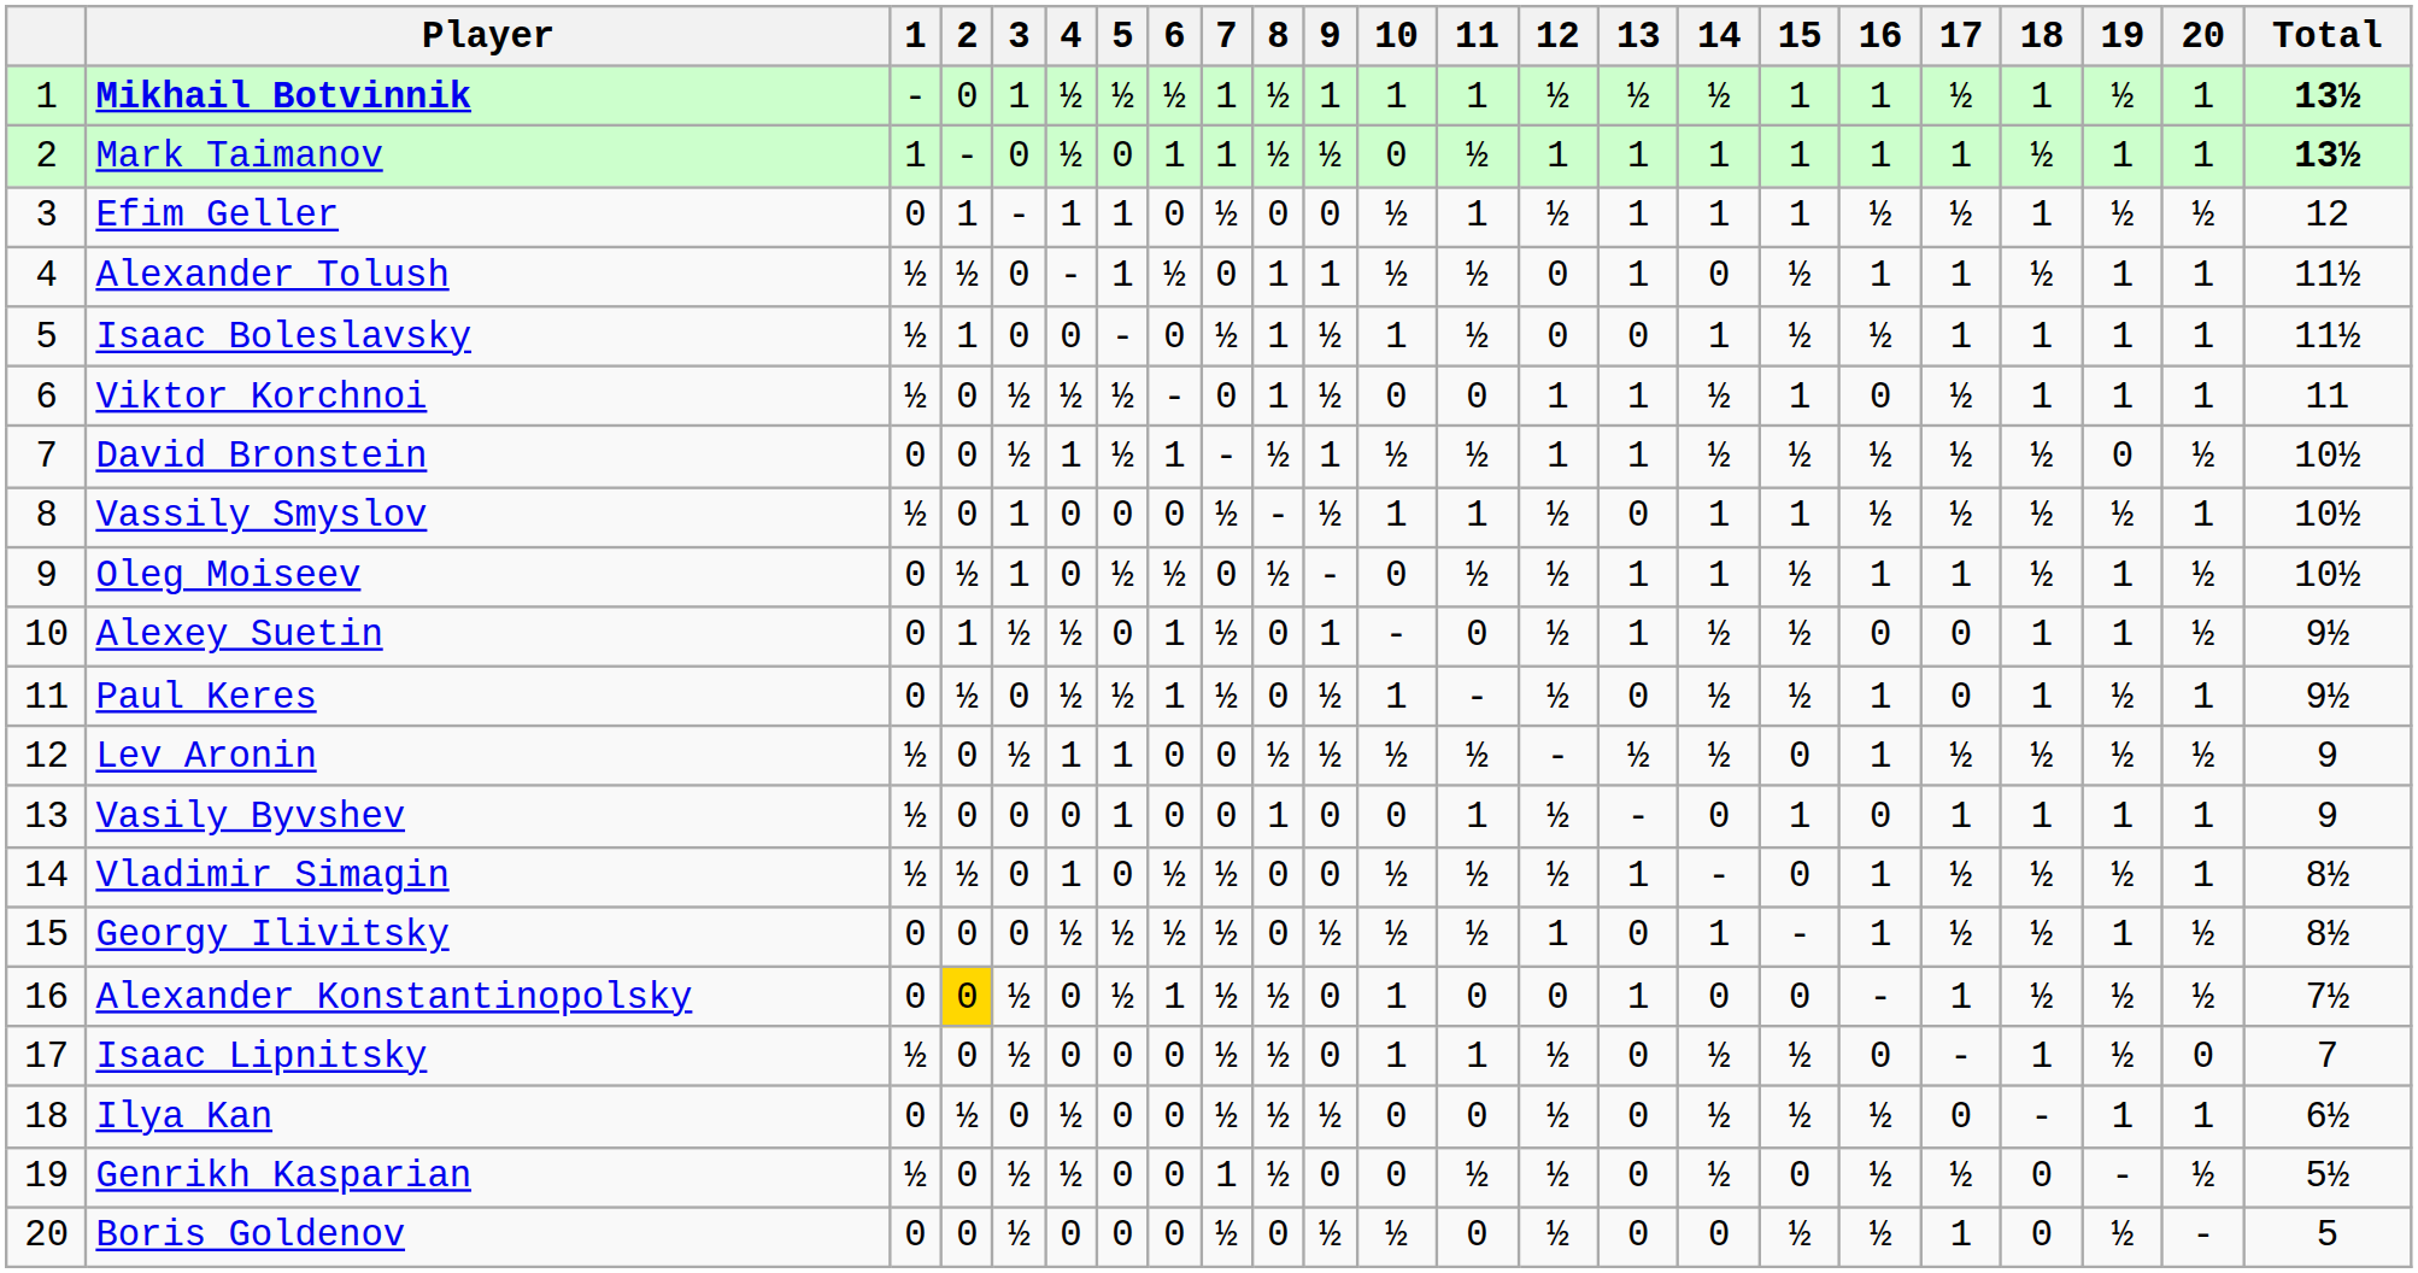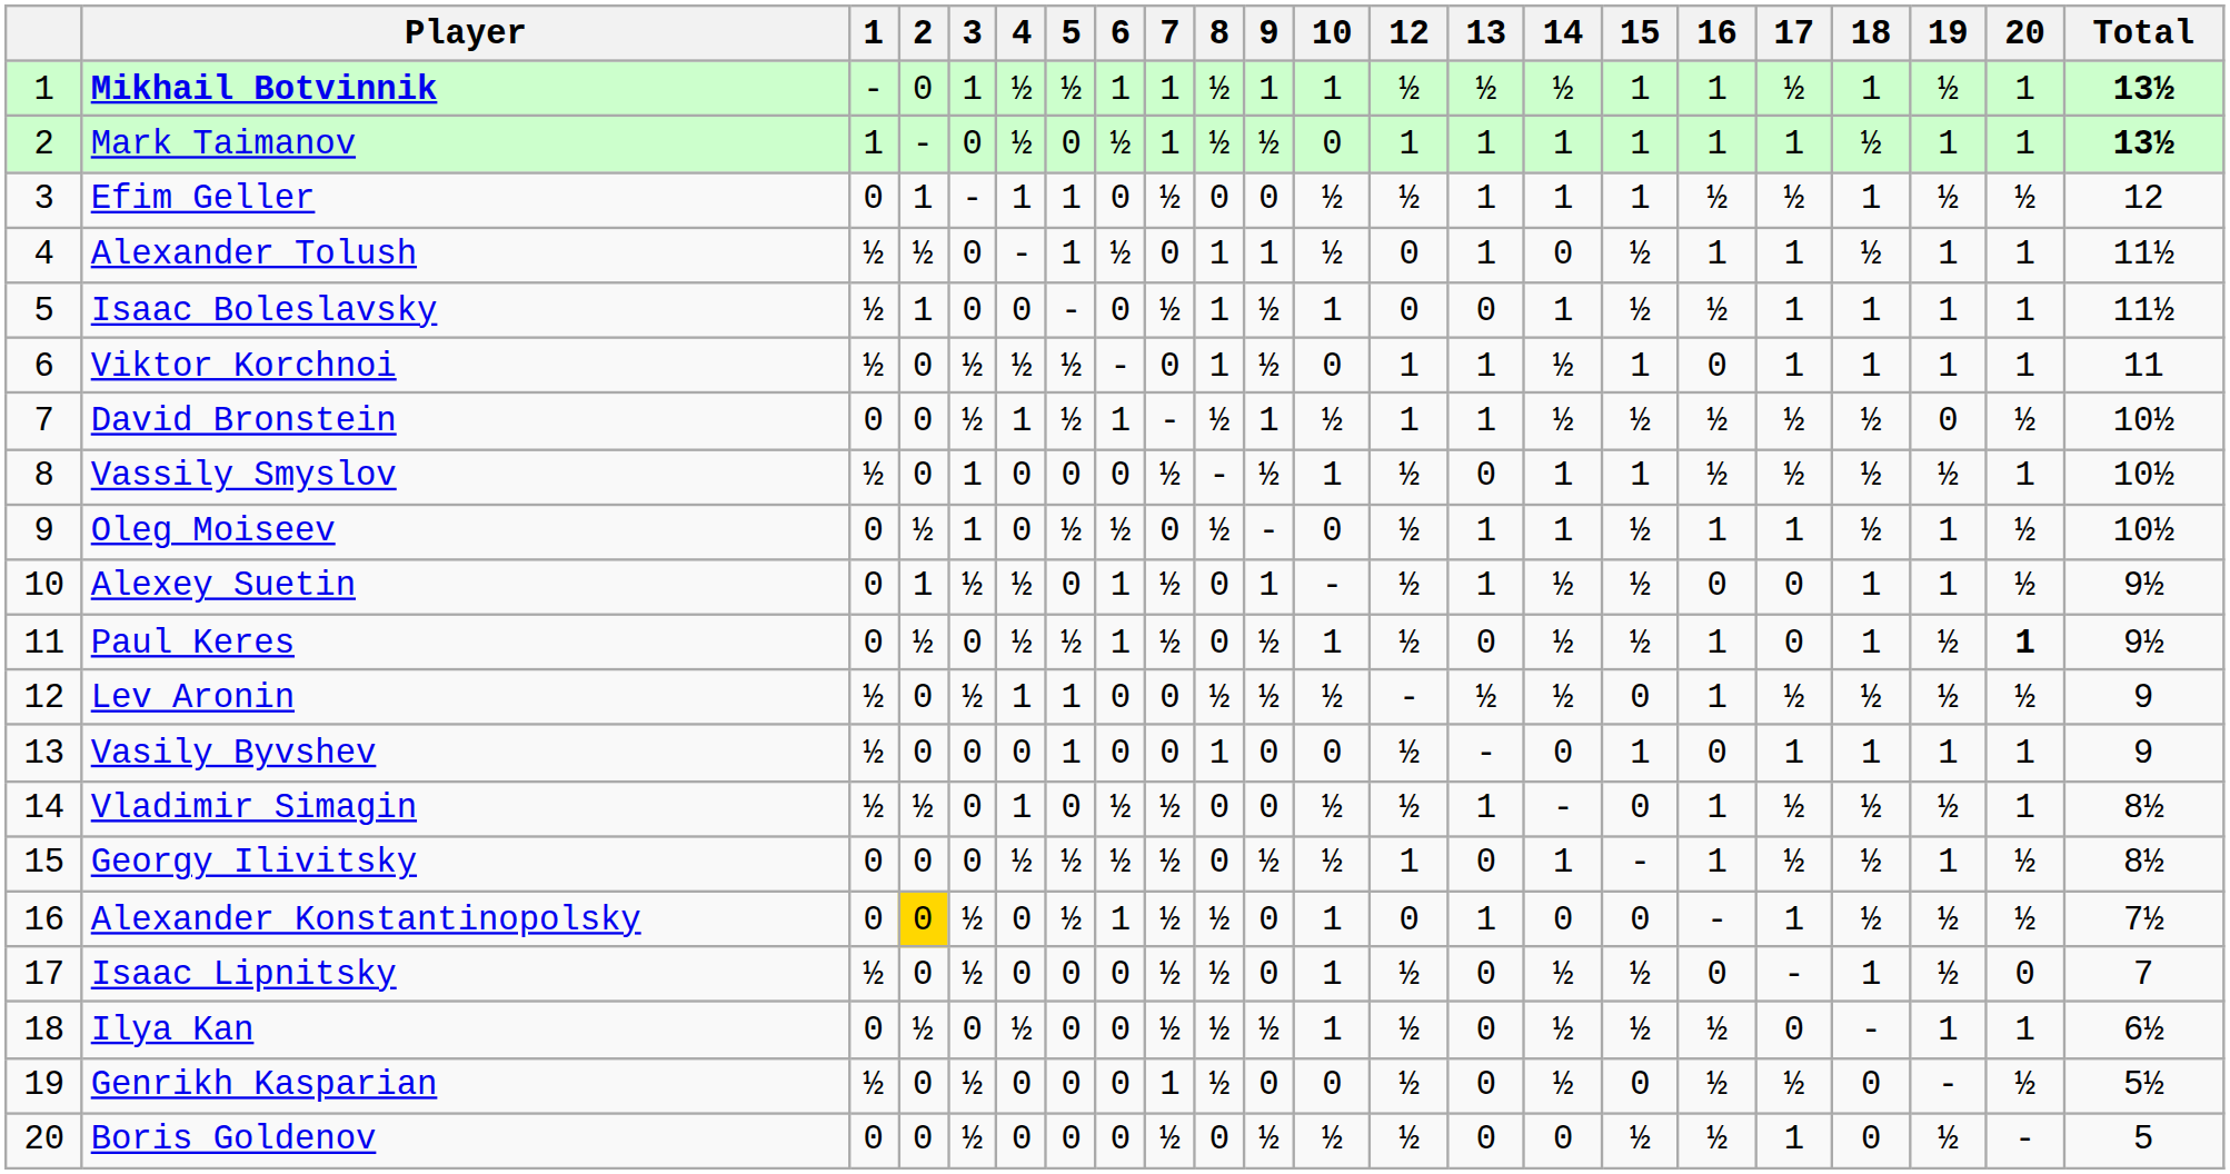- column: 11 | 1 | ½ | 1 | ½ | ½ | 0 | ½ | 1 | ½ | 0 | - | ½ | 1 | ½ | ½ | 0 | 1 | 0 | ½ | 0
Mikhail Botvinnik | 6: ½ -> 1
Mark Taimanov | 6: 1 -> ½
Viktor Korchnoi | 17: ½ -> 1
Paul Keres | 20: normal -> bold
Ilya Kan | 10: 0 -> 1
Genrikh Kasparian | 4: ½ -> 0
